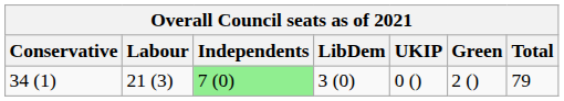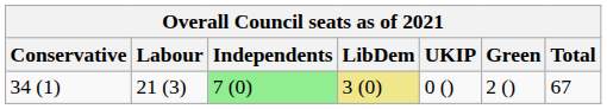34 (1) | LibDem: no background -> khaki background
34 (1) | Total: 79 -> 67
